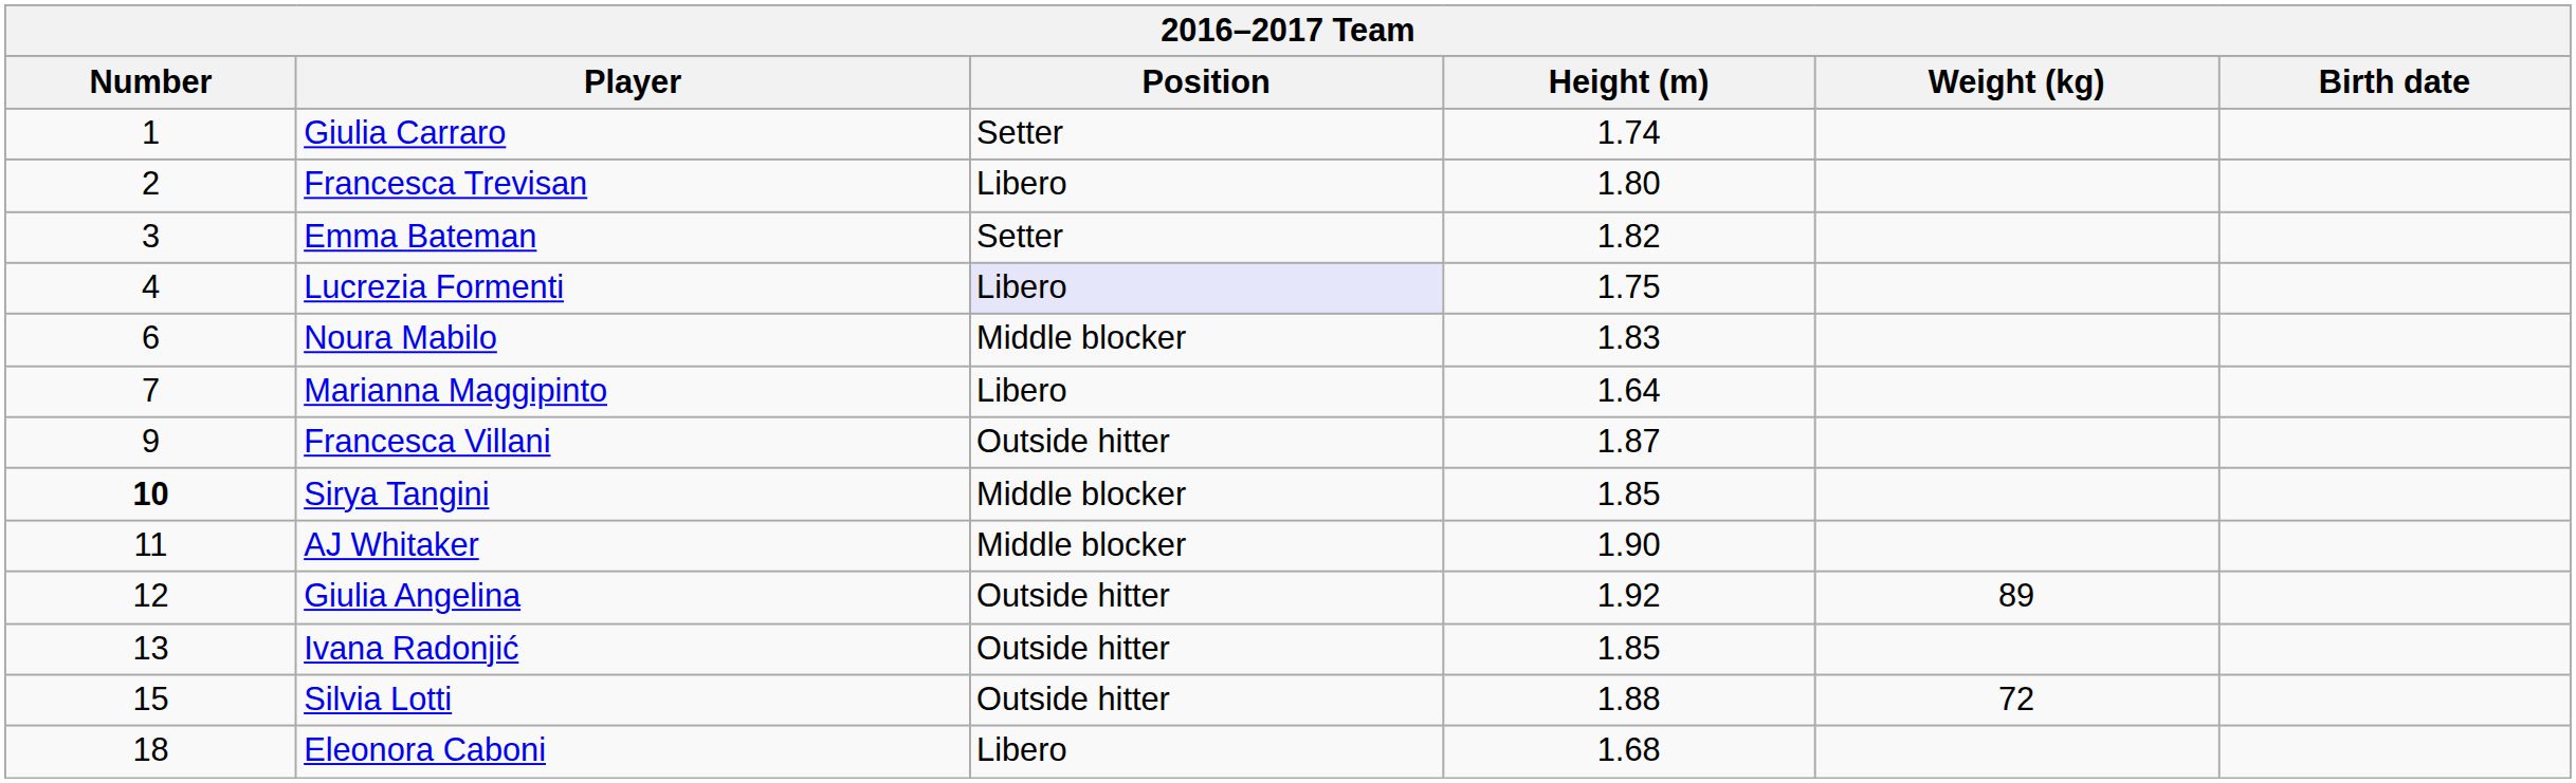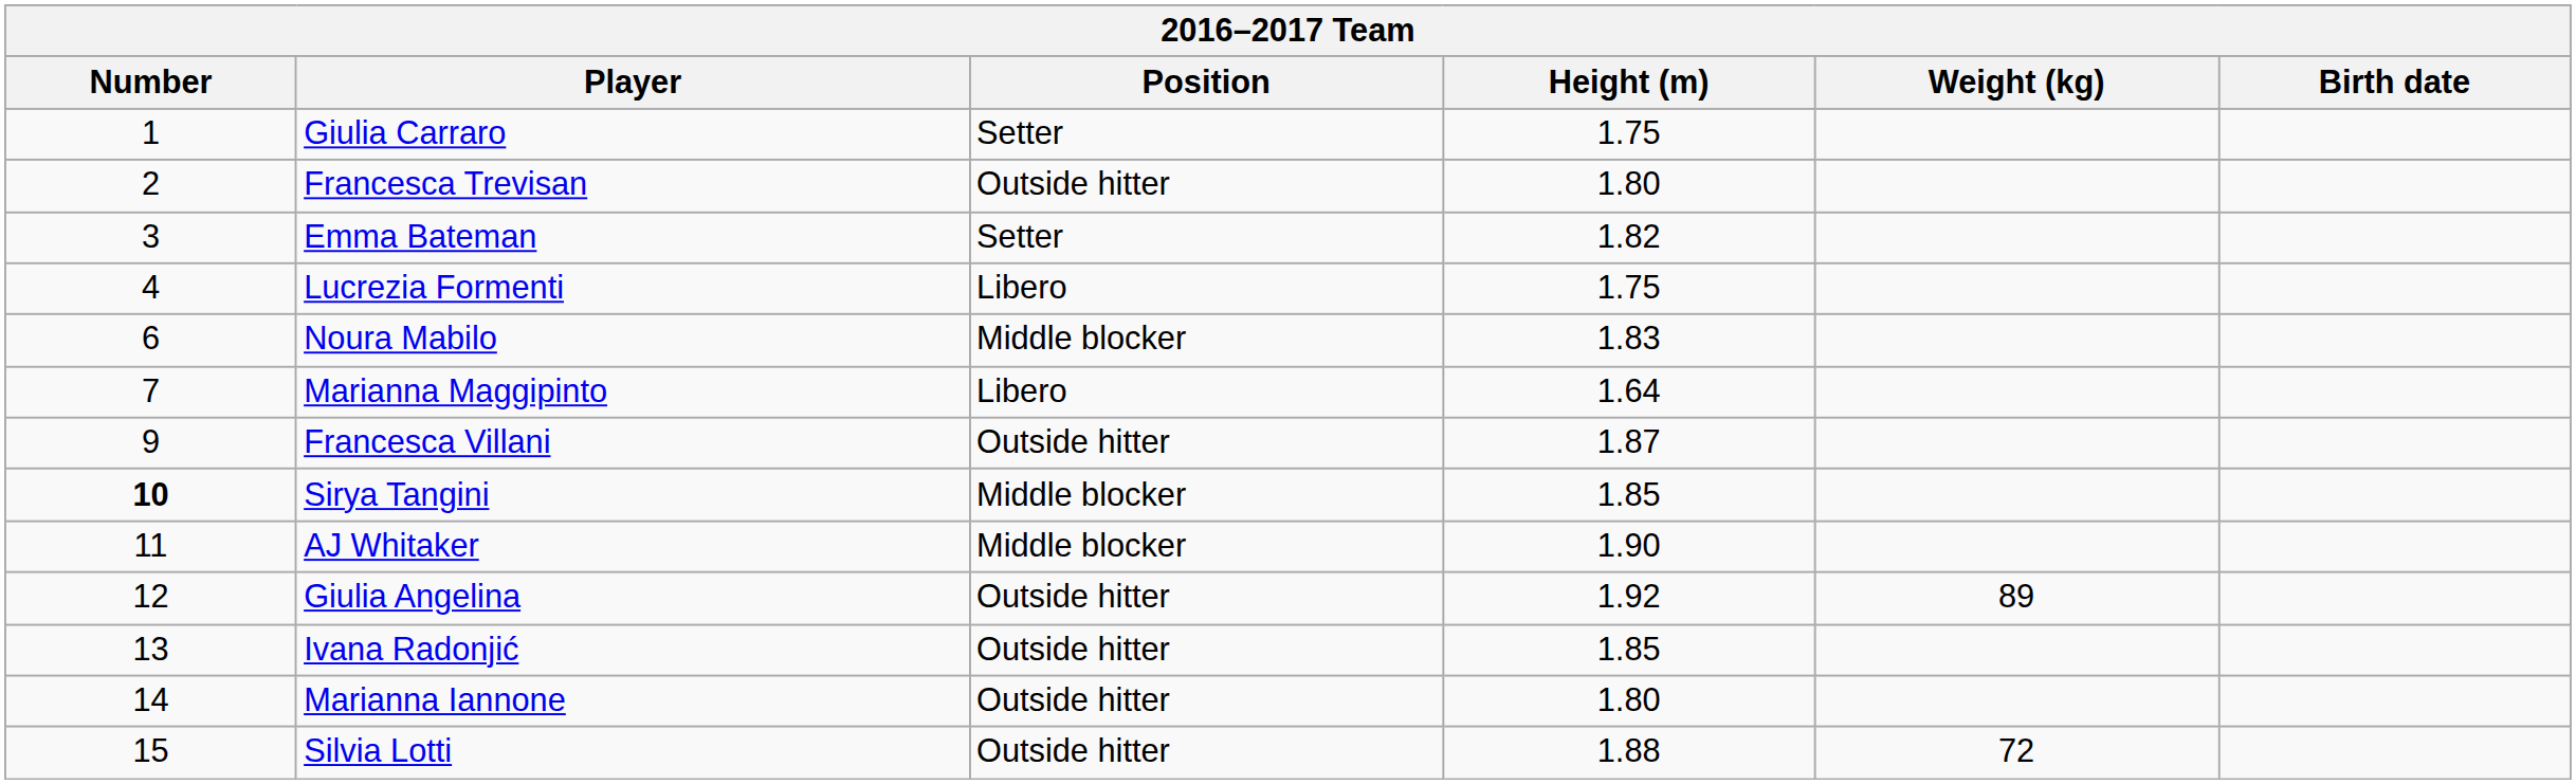Giulia Carraro | Height (m): 1.74 -> 1.75
Francesca Trevisan | Position: Libero -> Outside hitter
Lucrezia Formenti | Position: lavender background -> no background
+ row: 14 | Marianna Iannone | Outside hitter | 1.80
- row: 18 | Eleonora Caboni | Libero | 1.68
